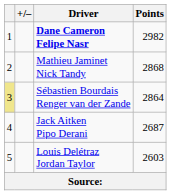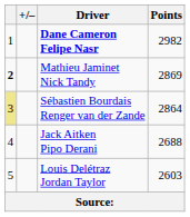Mathieu Jaminet Nick Tandy | column 1: normal -> bold
Mathieu Jaminet Nick Tandy | Points: 2868 -> 2869
Jack Aitken Pipo Derani | Points: 2687 -> 2688
